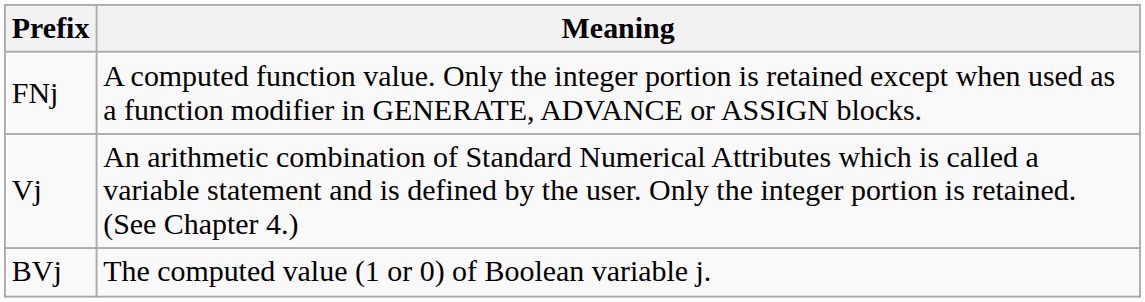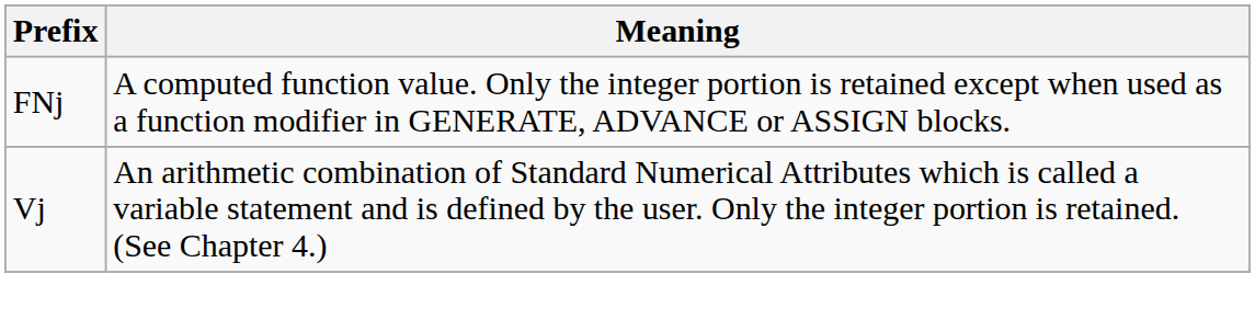- row: BVj | The computed value (1 or 0) of Boolean variable j.
